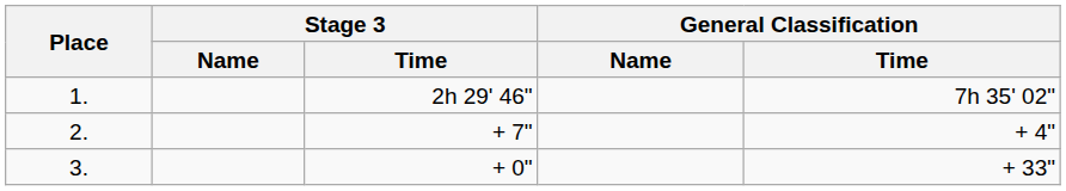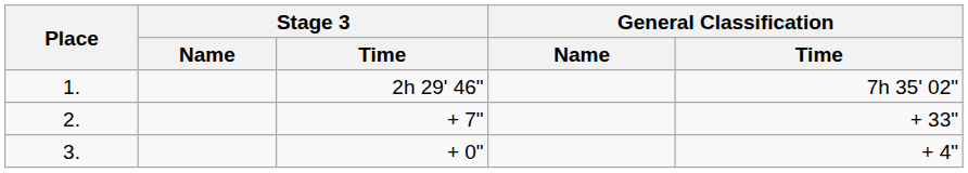2. | General Classification / Time: + 4" -> + 33"
3. | General Classification / Time: + 33" -> + 4"
